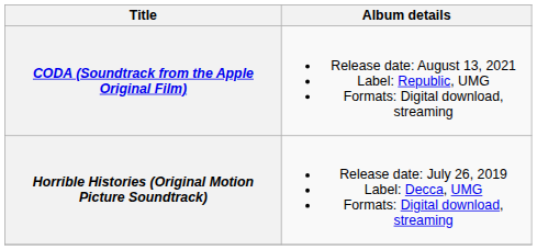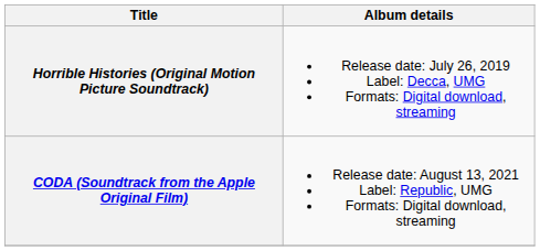rows swapped: Horrible Histories (Original Motion Picture Soundtrack) <-> CODA (Soundtrack from the Apple Original Film)
